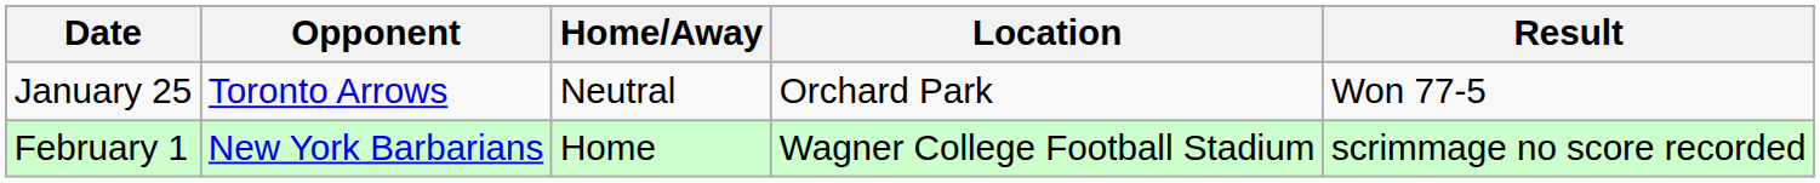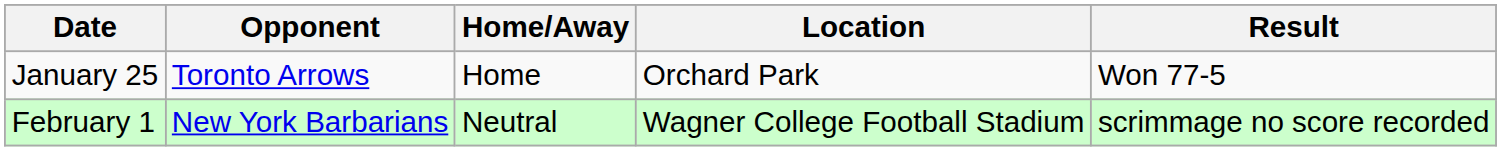January 25 | Home/Away: Neutral -> Home
February 1 | Home/Away: Home -> Neutral
